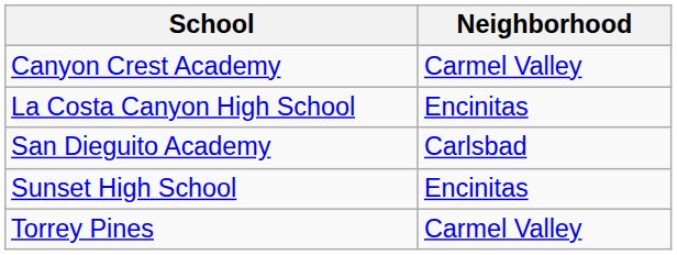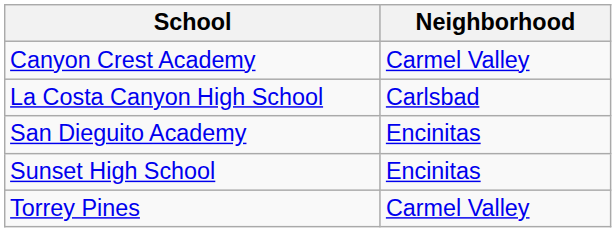La Costa Canyon High School | Neighborhood: Encinitas -> Carlsbad
San Dieguito Academy | Neighborhood: Carlsbad -> Encinitas
